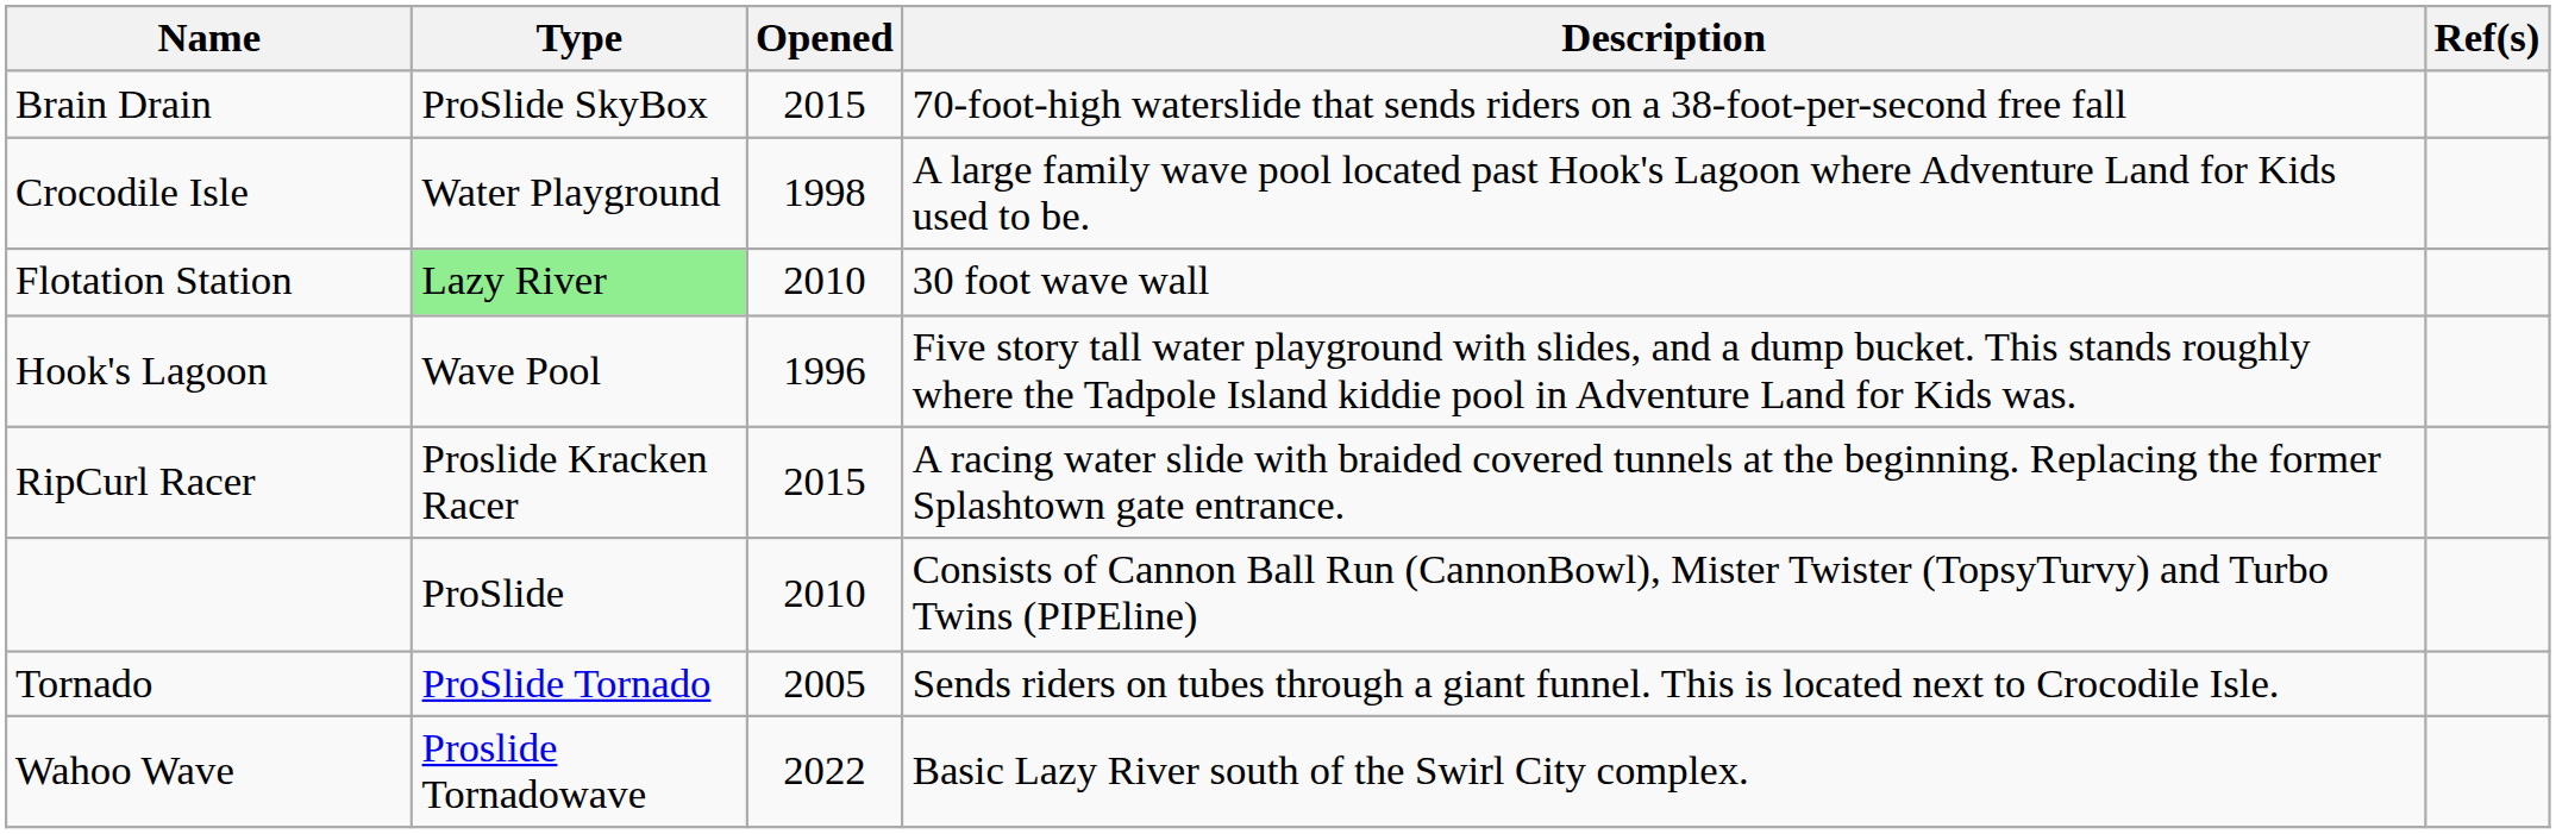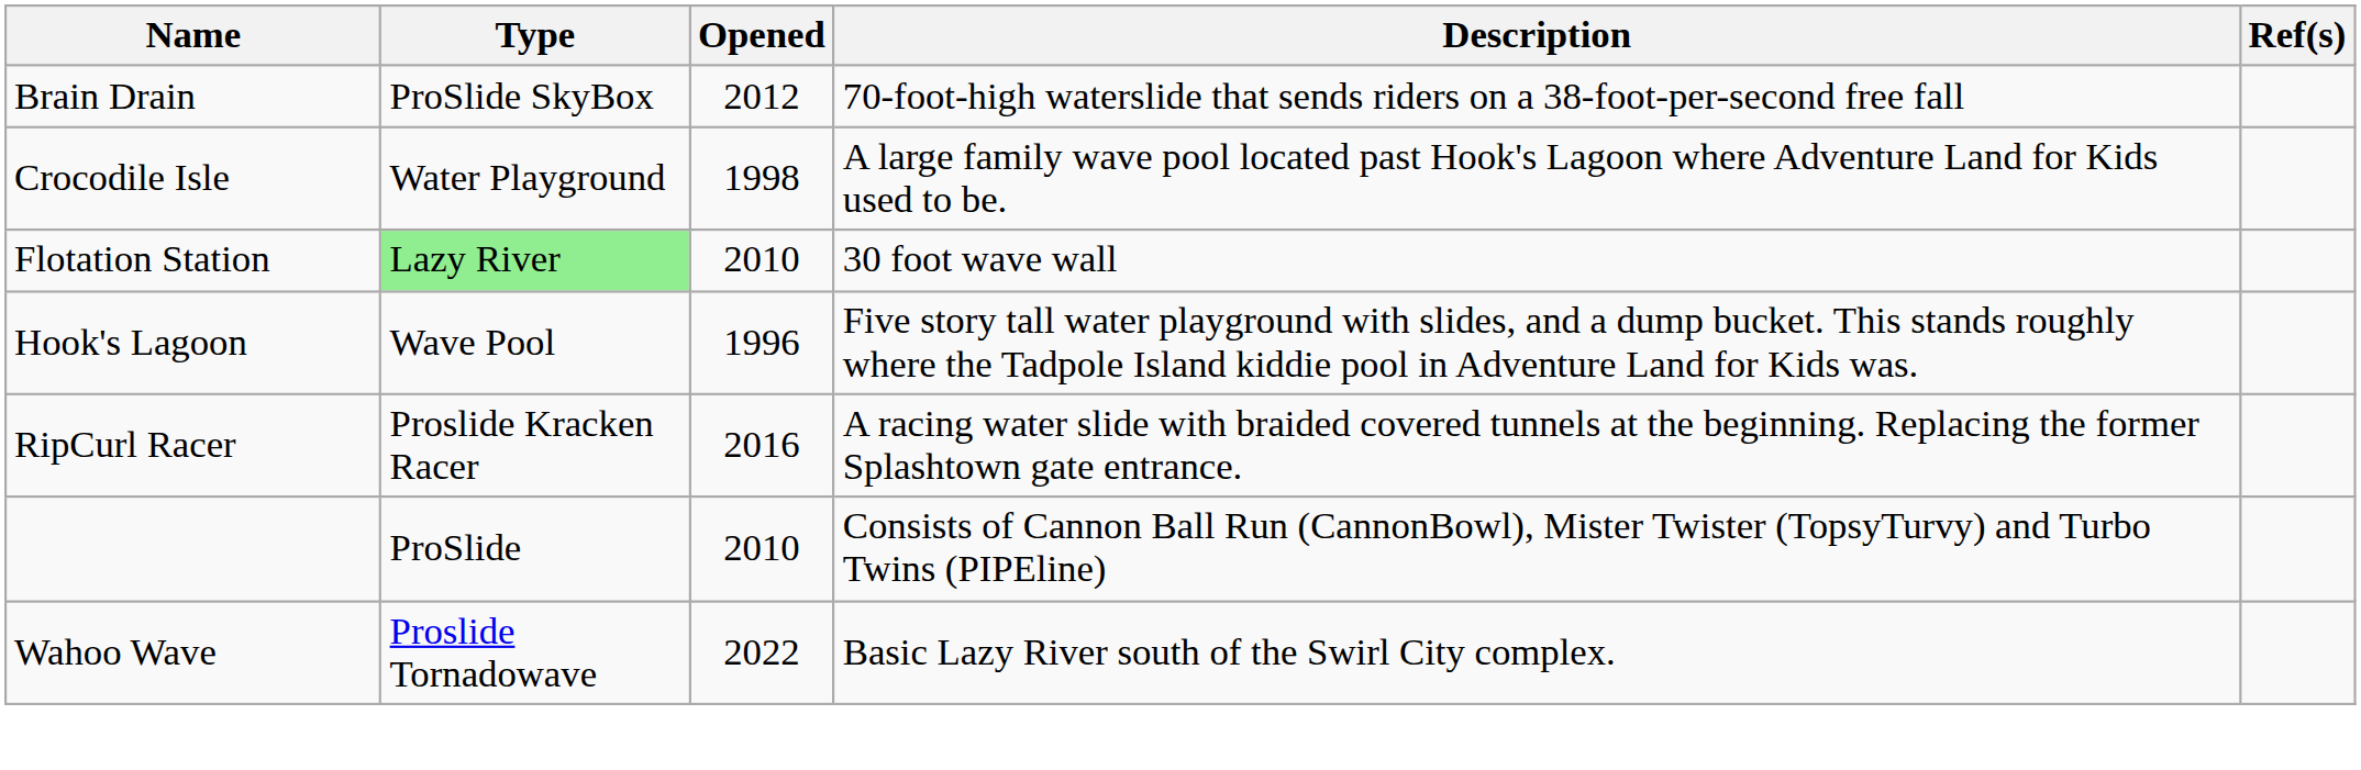Brain Drain | Opened: 2015 -> 2012
RipCurl Racer | Opened: 2015 -> 2016
- row: Tornado | ProSlide Tornado | 2005 | Sends riders on tubes through a giant funnel. This is located next to Crocodile Isle.
